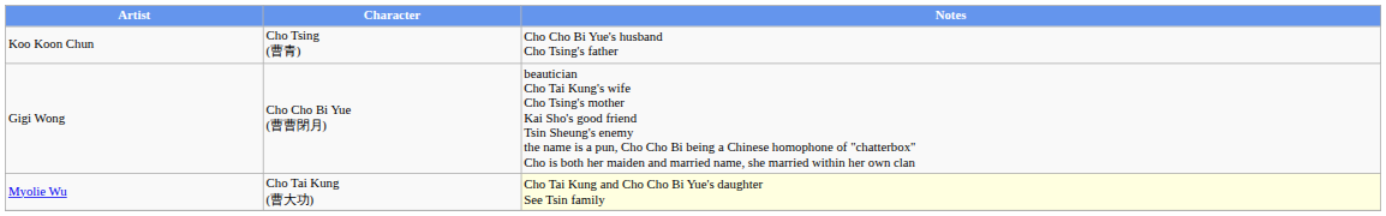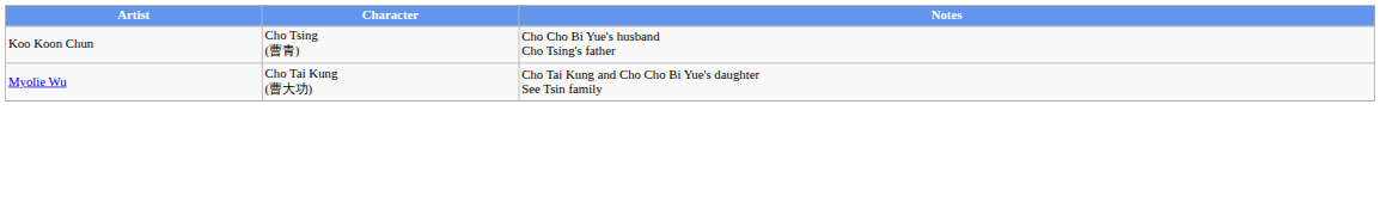- row: Gigi Wong | Cho Cho Bi Yue (曹曹閉月) | beautician Cho Tai Kung's wife Cho Tsing's mother Kai Sho's good friend Tsin Sheung's enemy the name is a pun, Cho Cho Bi being a Chinese homophone of "chatterbox" Cho is both her maiden and married name, she married within her own clan
Myolie Wu | Notes: lightyellow background -> no background
